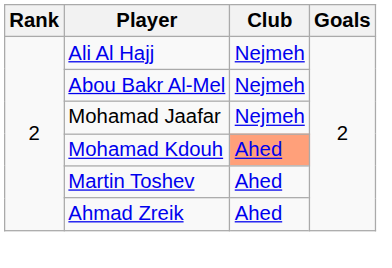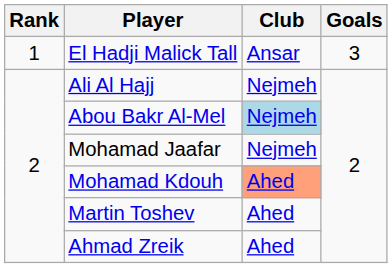+ row: 1 | El Hadji Malick Tall | Ansar | 3
Abou Bakr Al-Mel | Club: no background -> lightblue background
